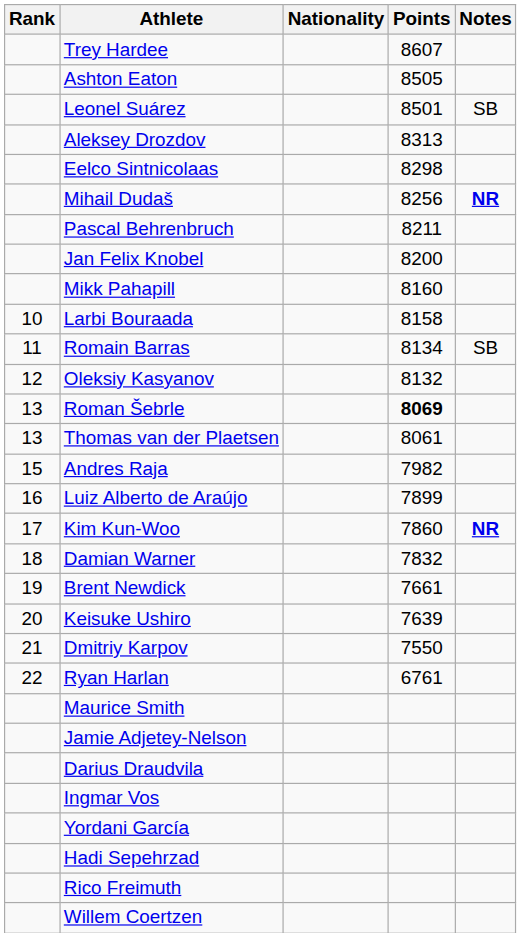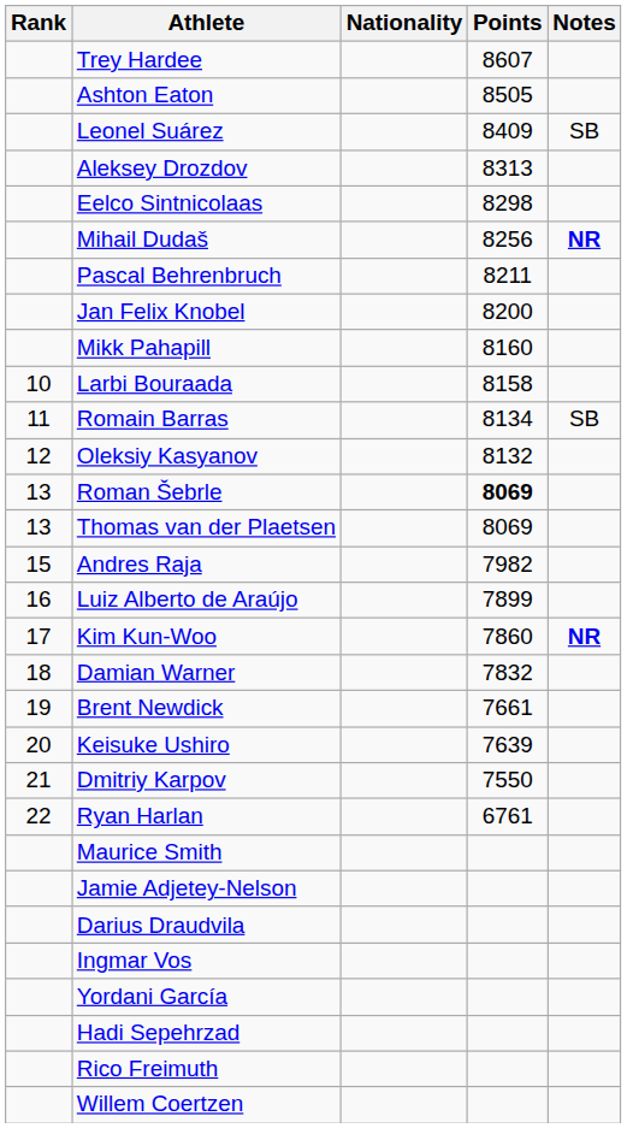Leonel Suárez | Points: 8501 -> 8409
Thomas van der Plaetsen | Points: 8061 -> 8069
